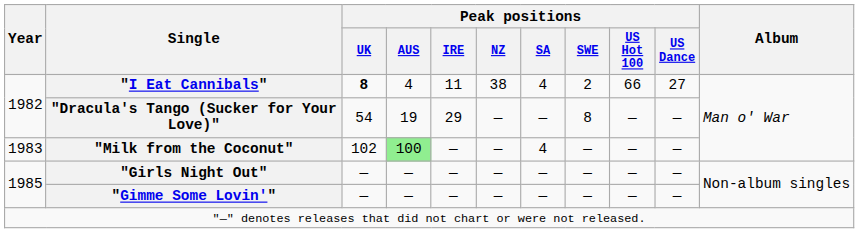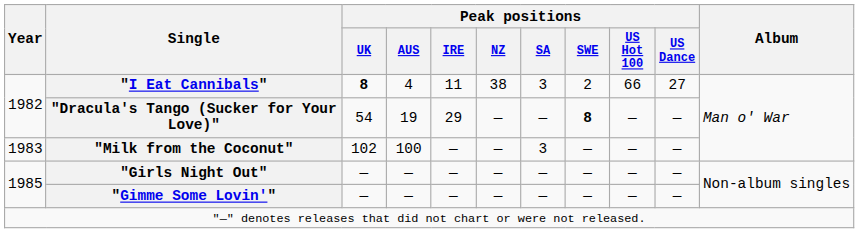"I Eat Cannibals" | Peak positions / SA: 4 -> 3
"Dracula's Tango (Sucker for Your Love)" | Peak positions / SWE: normal -> bold
"Milk from the Coconut" | Peak positions / AUS: lightgreen background -> no background
"Milk from the Coconut" | Peak positions / SA: 4 -> 3
